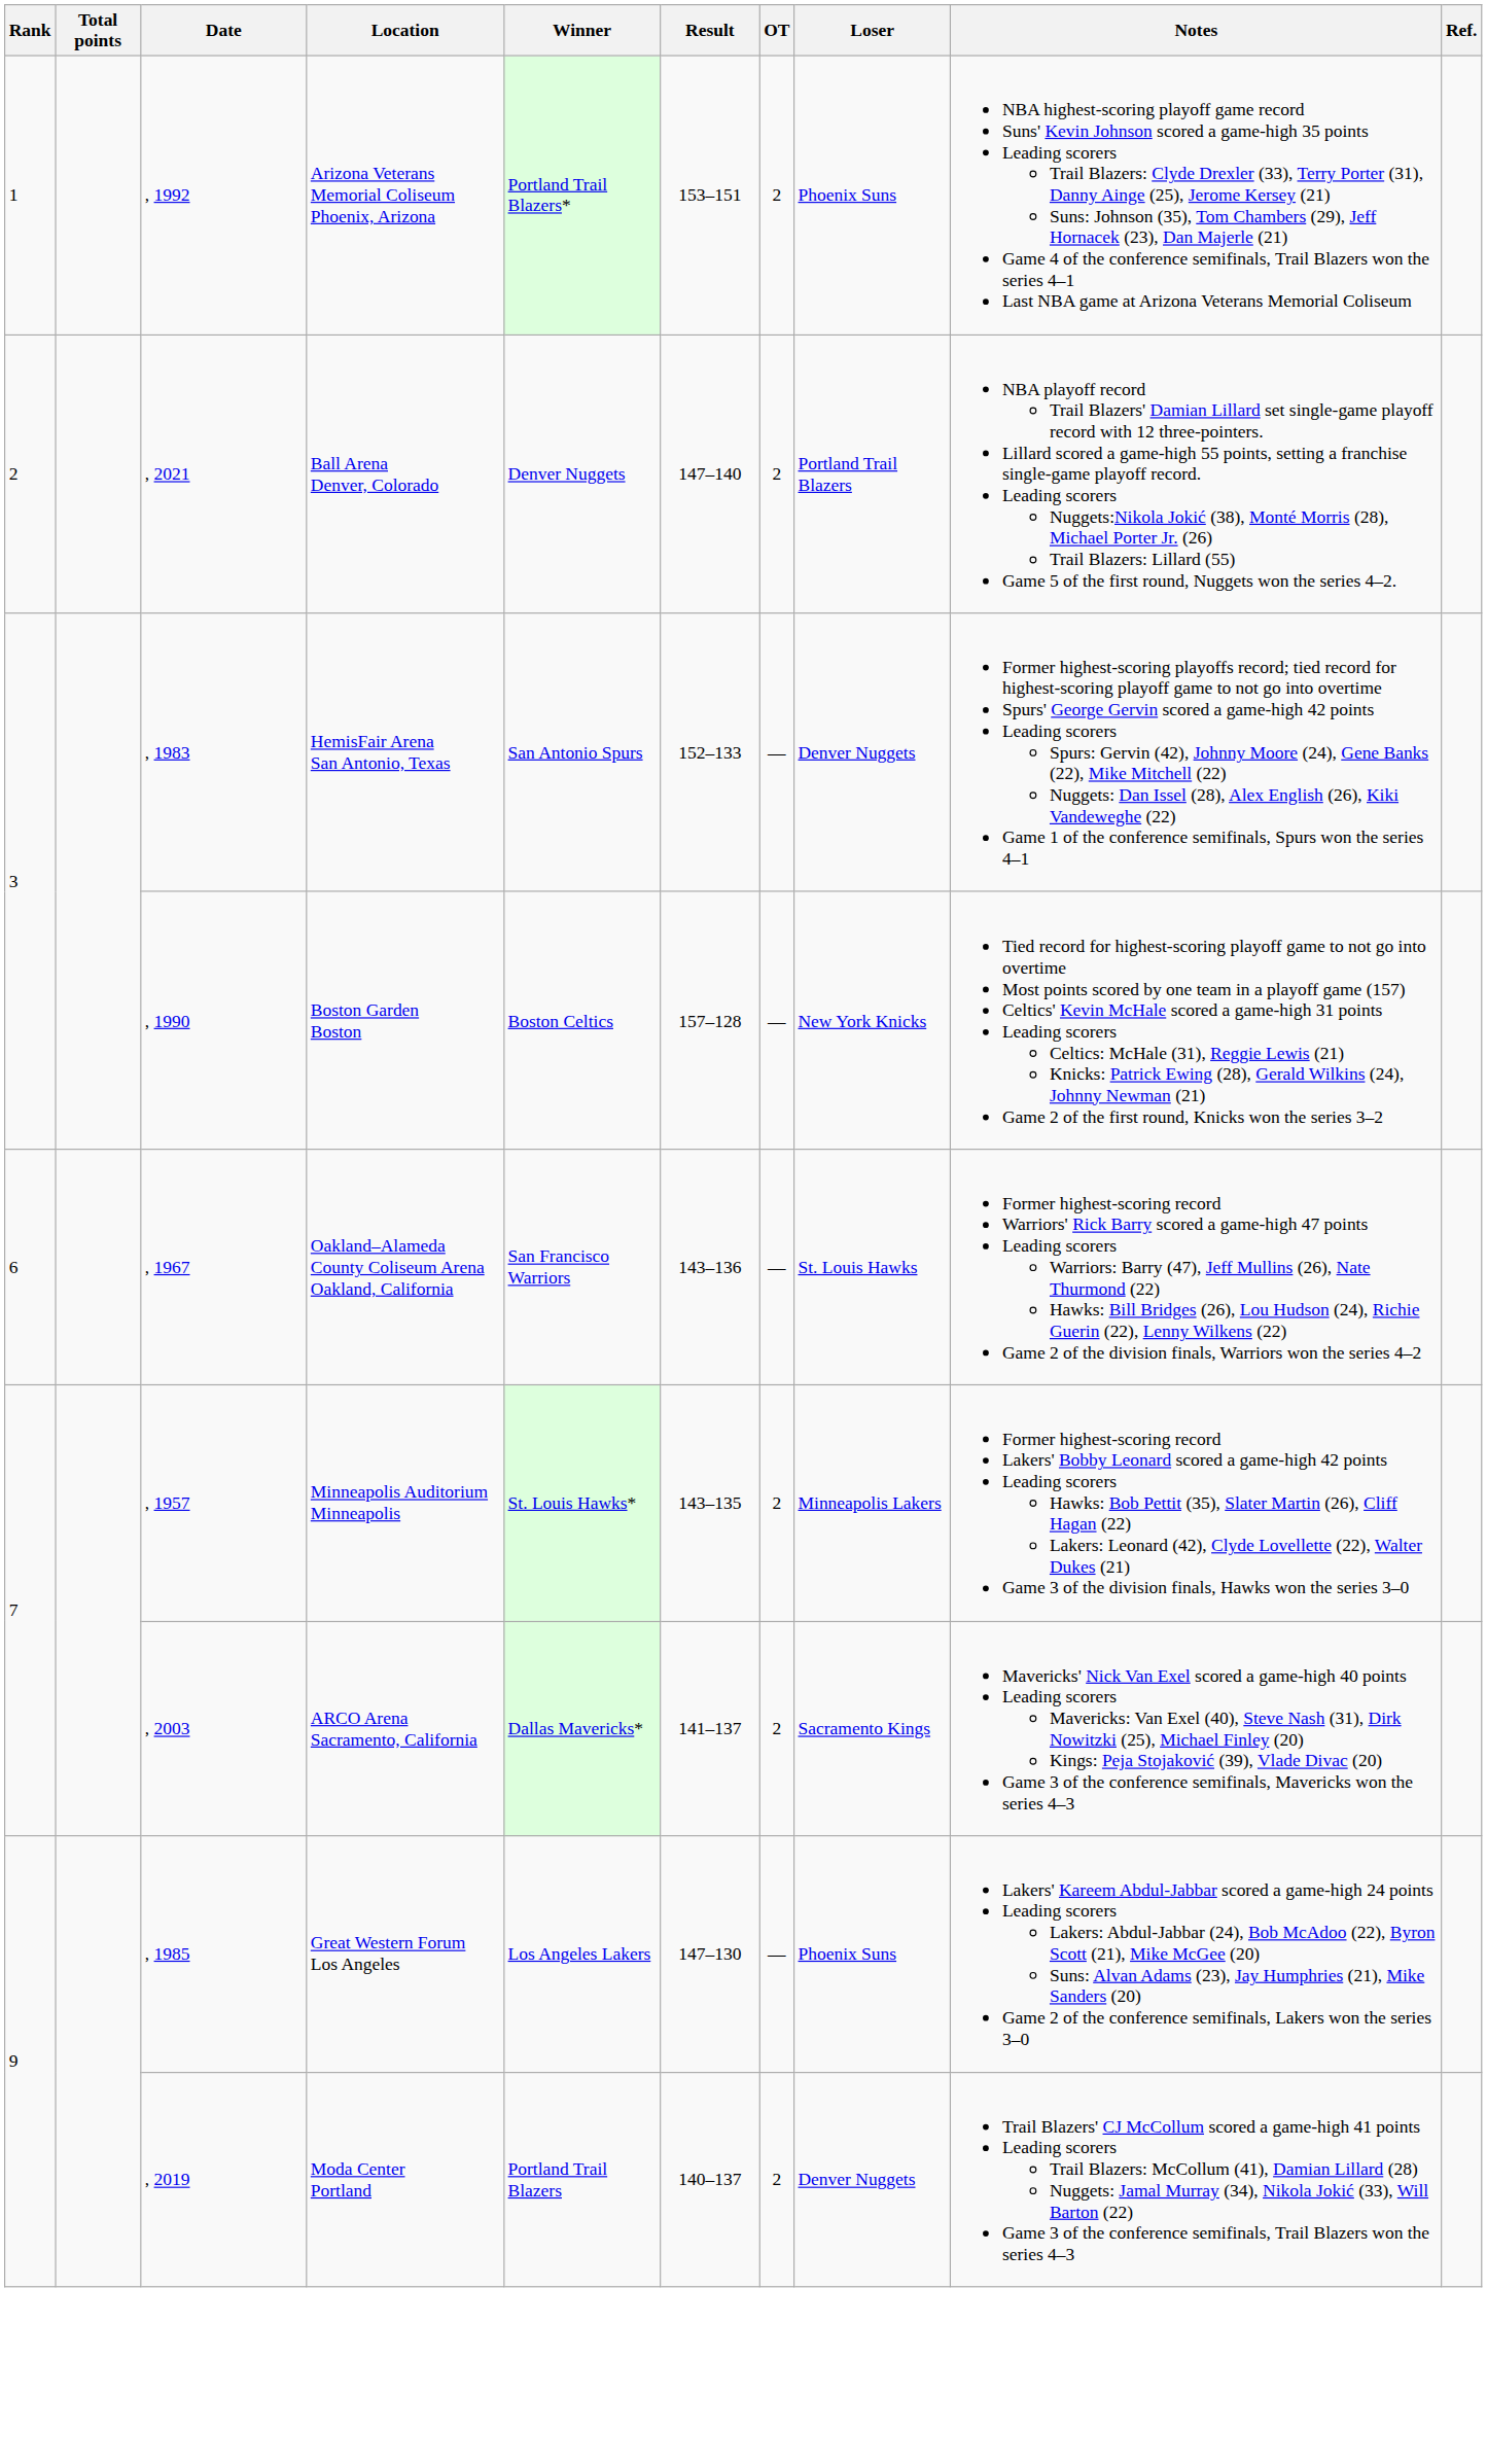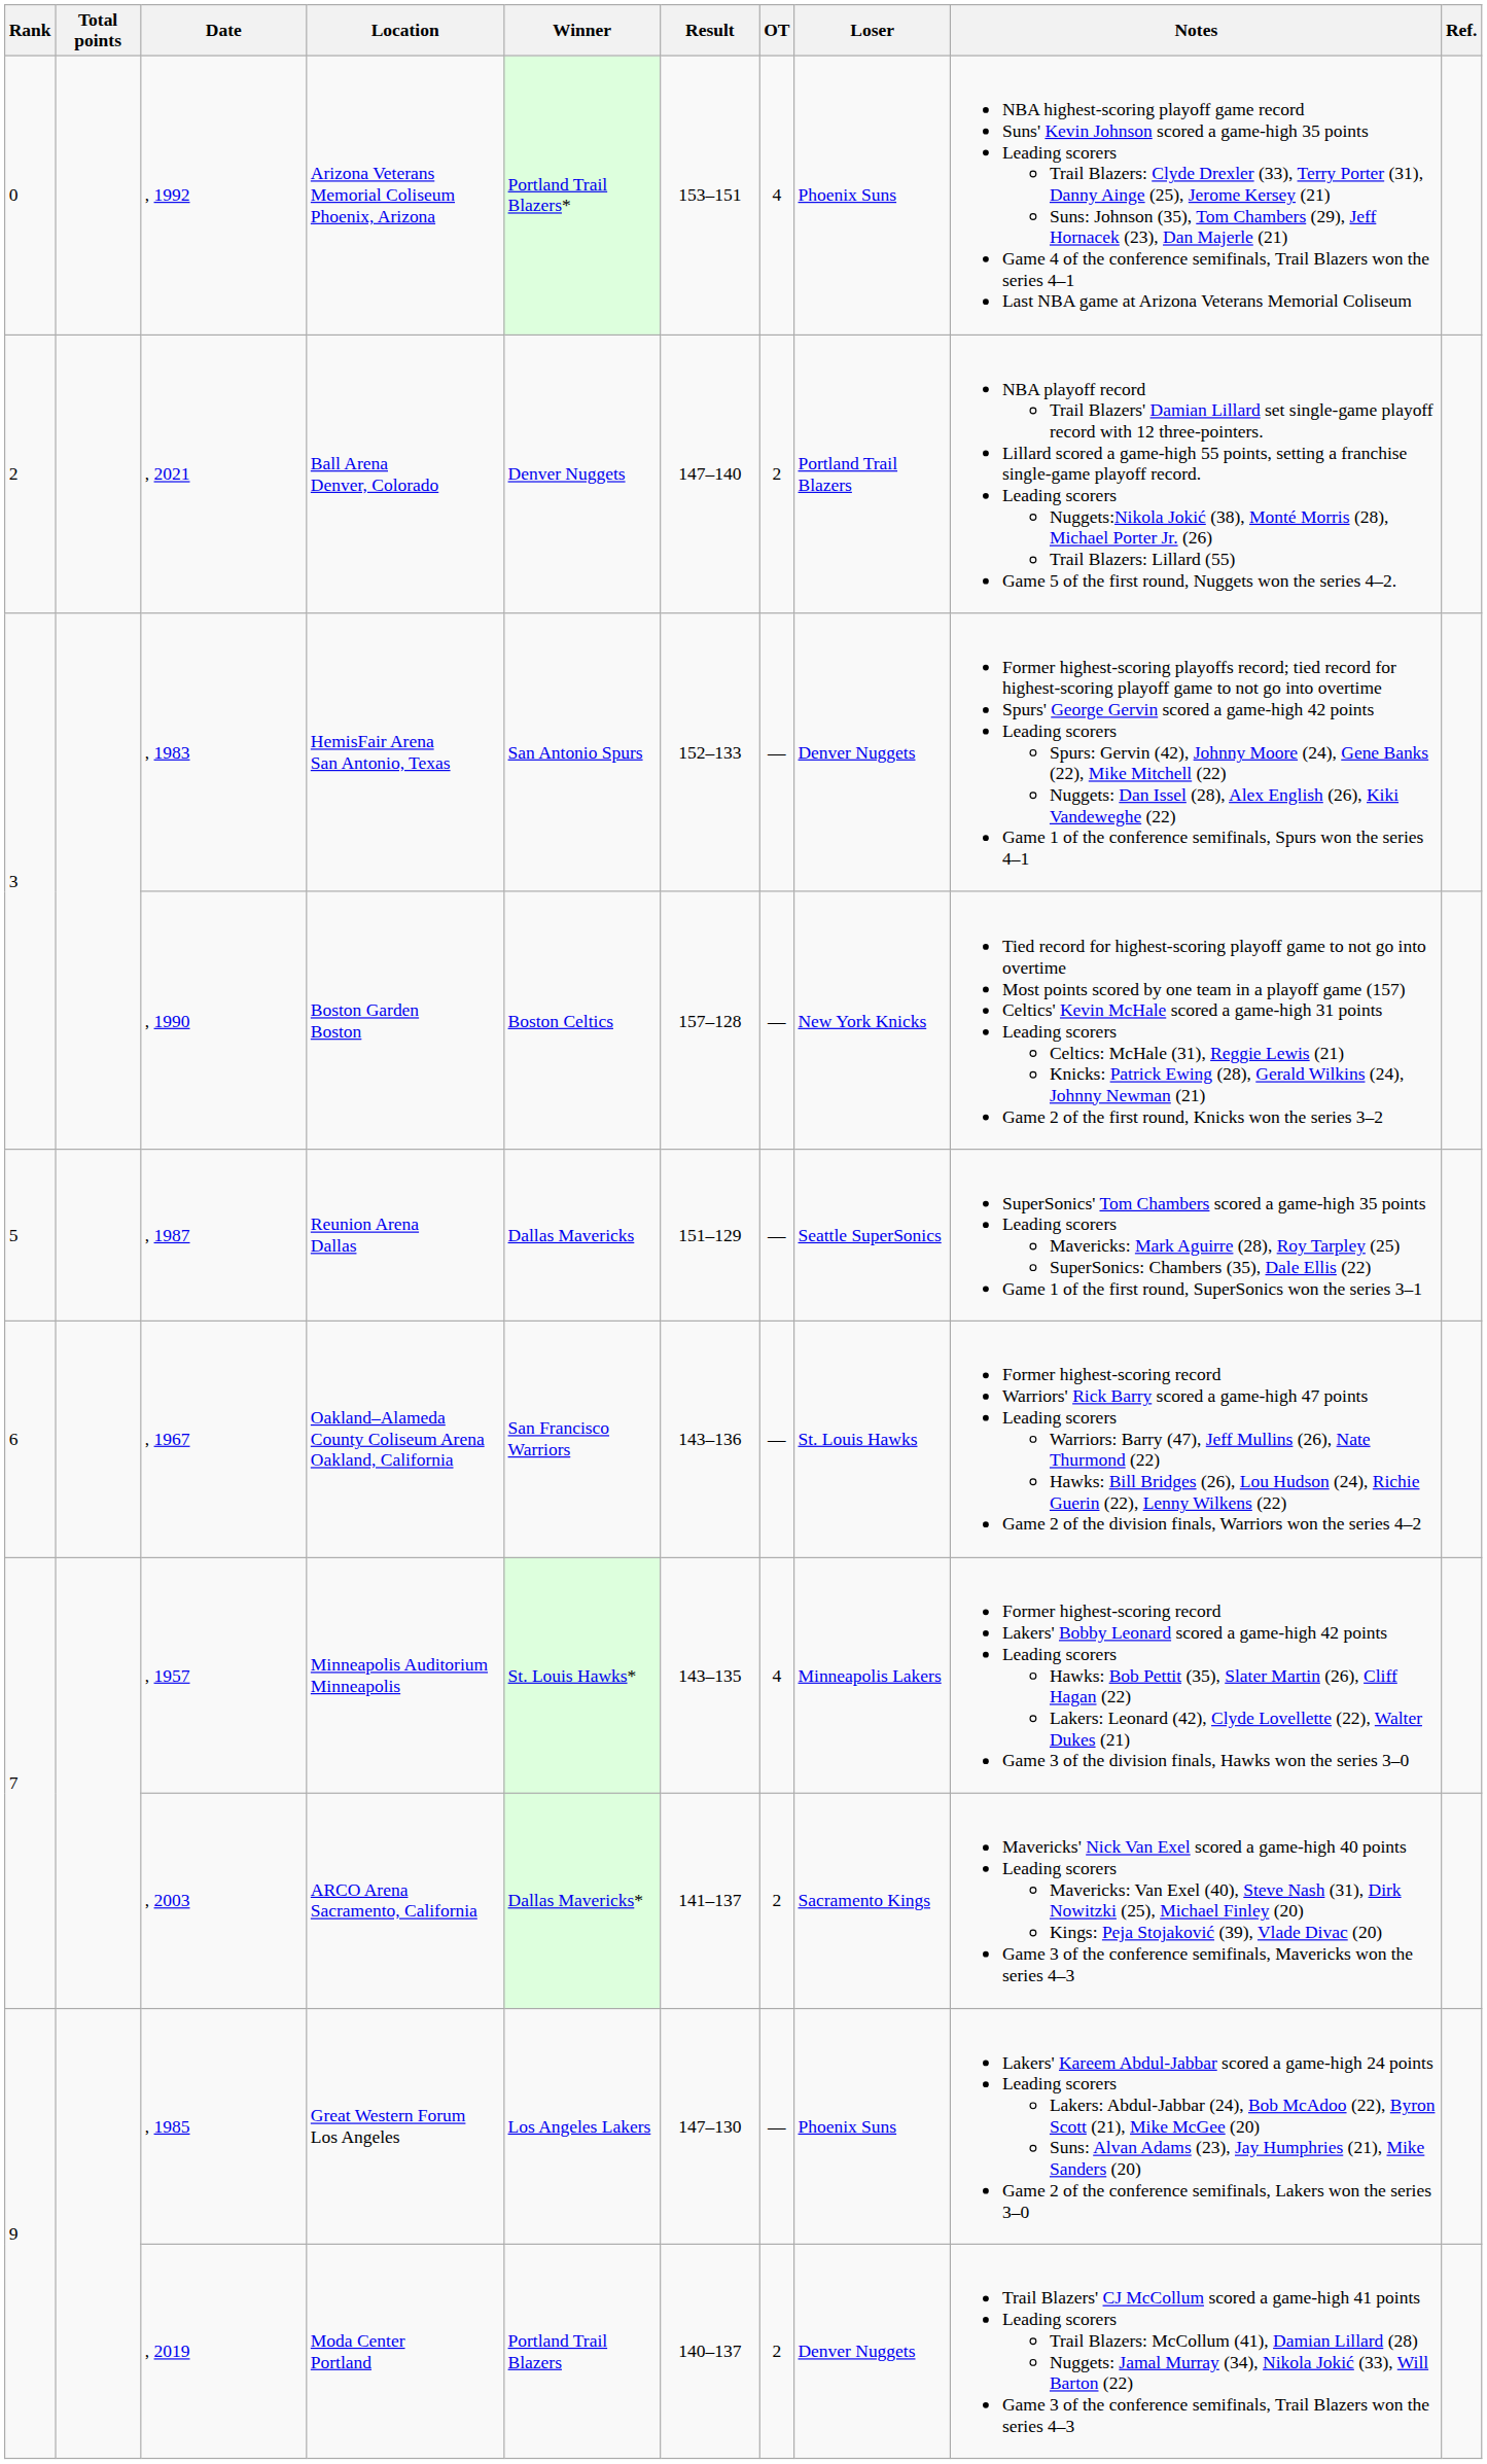Arizona Veterans Memorial Coliseum Phoenix, Arizona | Rank: 1 -> 0
Arizona Veterans Memorial Coliseum Phoenix, Arizona | OT: 2 -> 4
+ row: 5 | , 1987 | Reunion Arena Dallas | Dallas Mavericks | 151–129 | — | Seattle SuperSonics | SuperSonics' Tom Chambers scored a game-high 35 points Leading scorers Mavericks: Mark Aguirre (28), Roy Tarpley (25) SuperSonics: Chambers (35), Dale Ellis (22) Game 1 of the first round, SuperSonics won the series 3–1
Minneapolis Auditorium Minneapolis | OT: 2 -> 4
